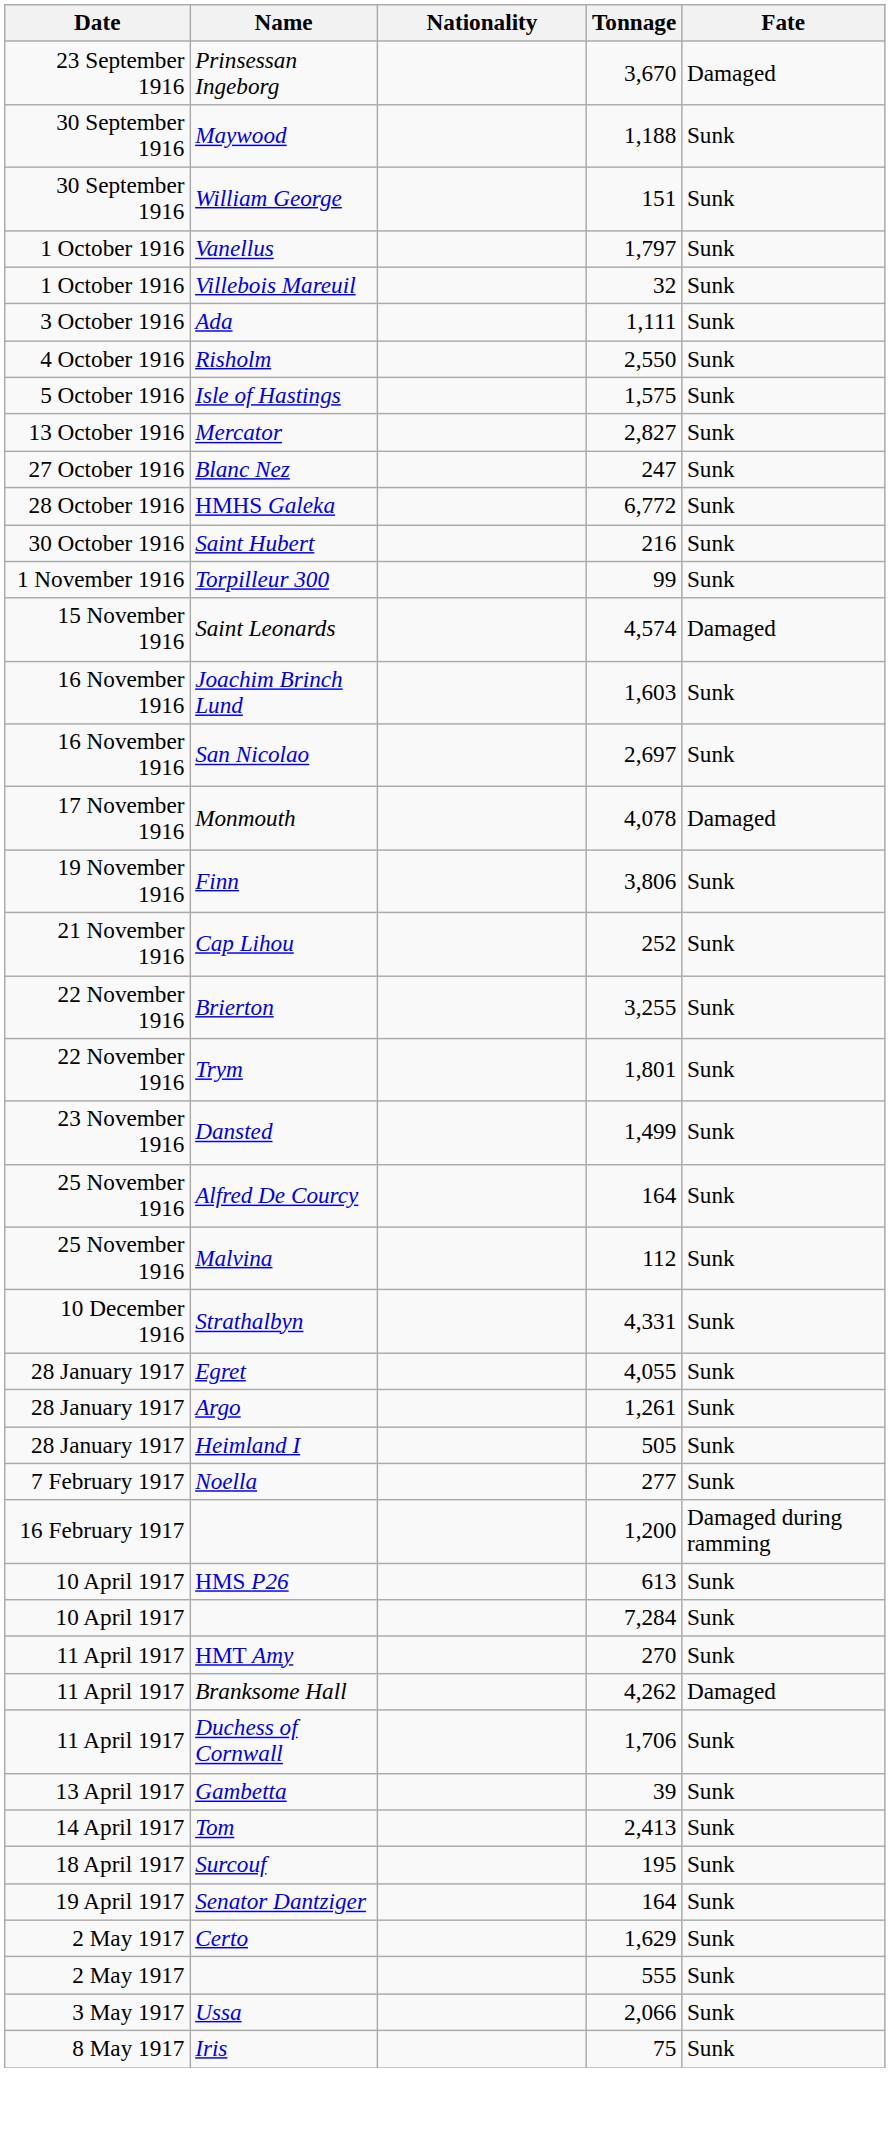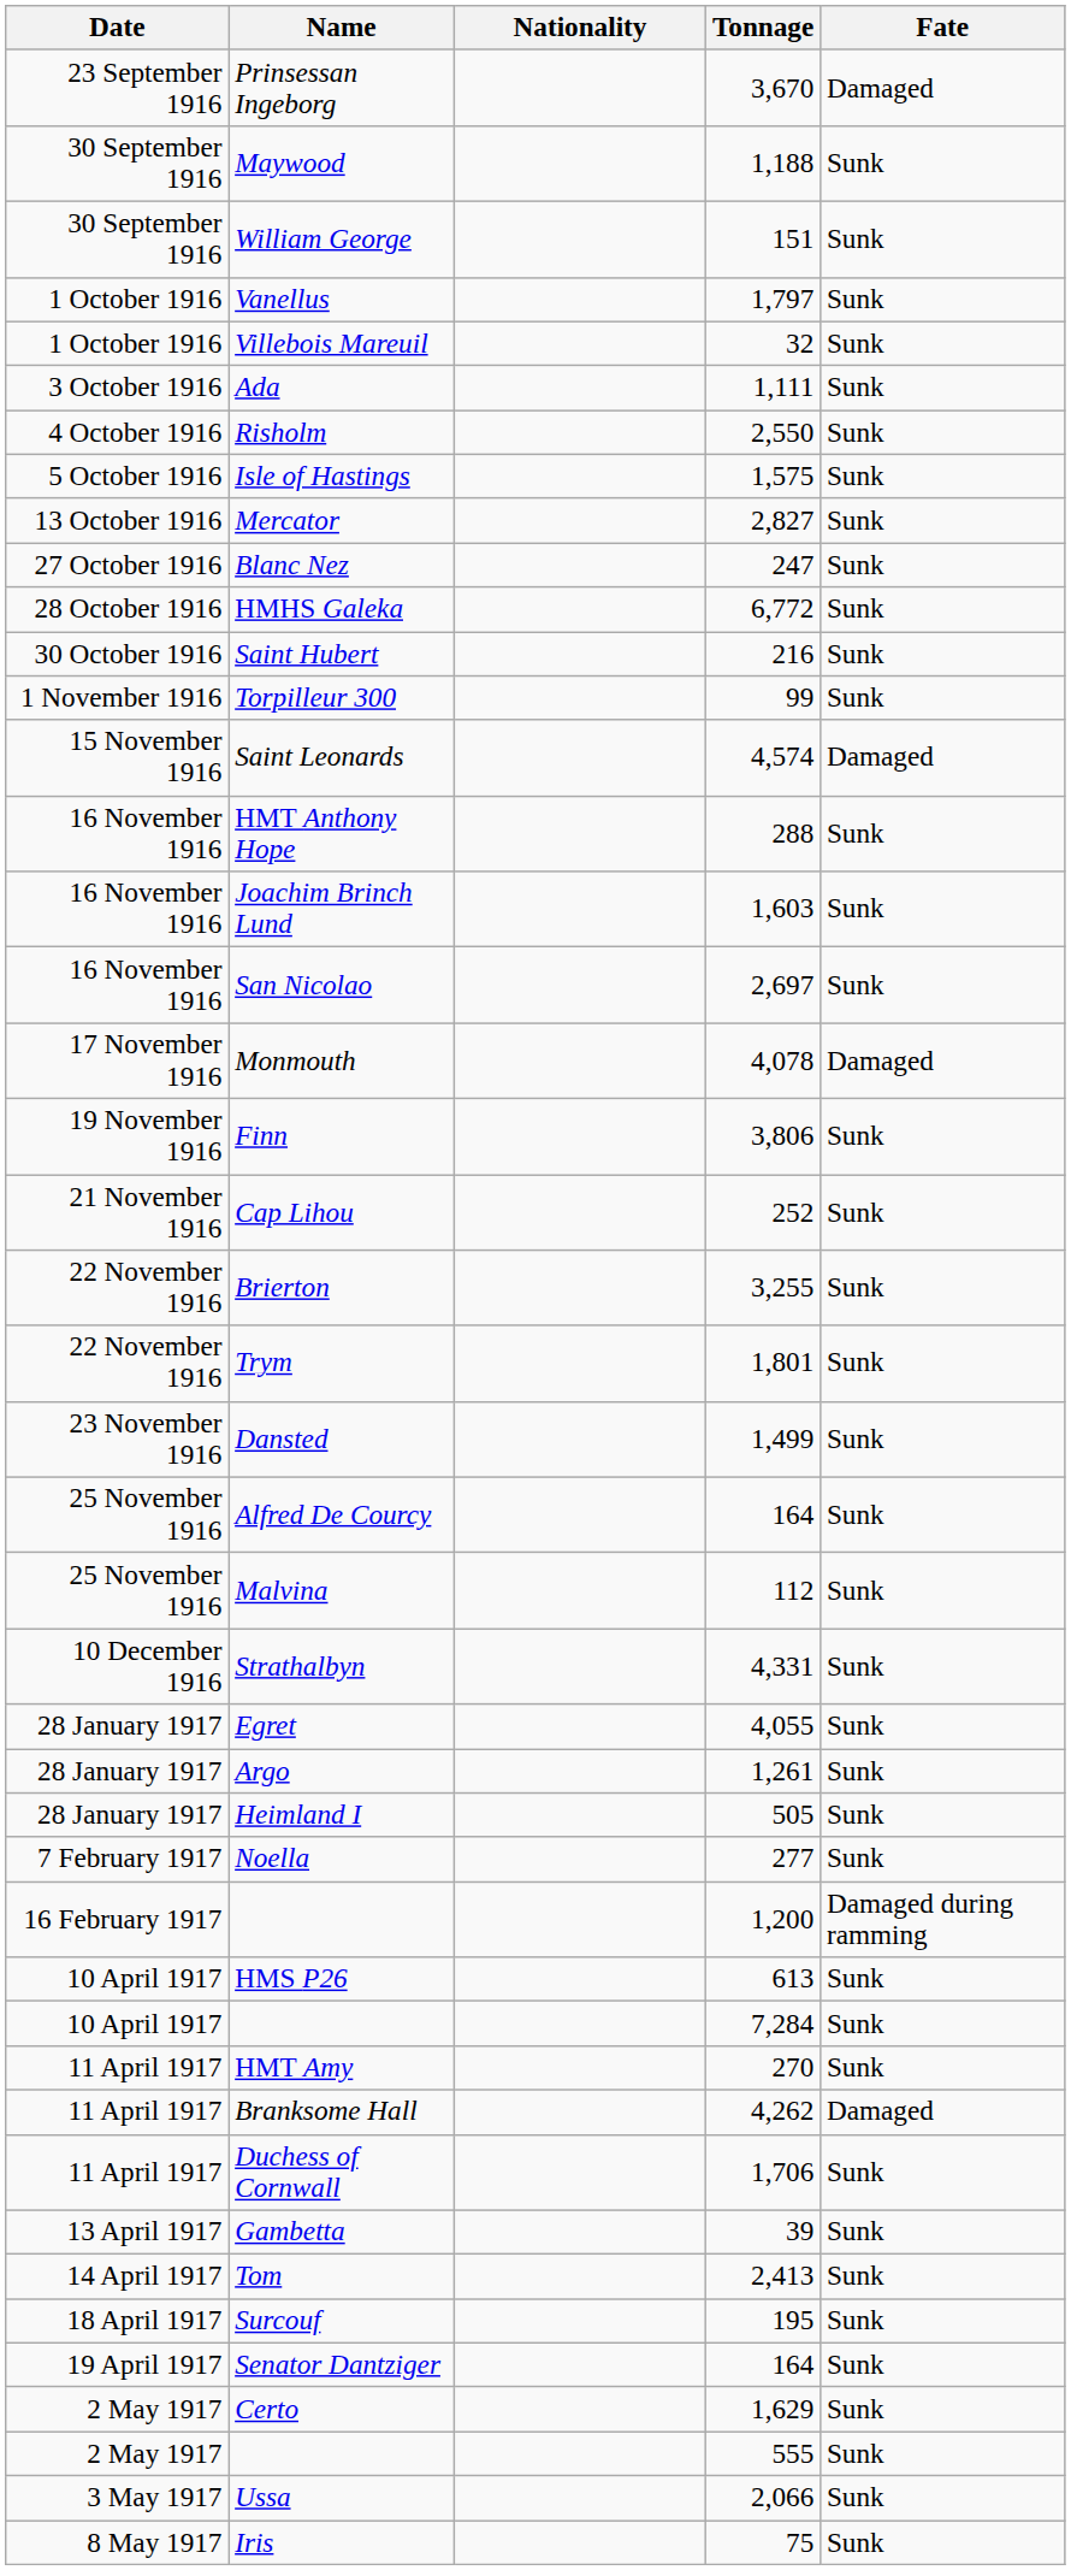+ row: 16 November 1916 | HMT Anthony Hope | 288 | Sunk
